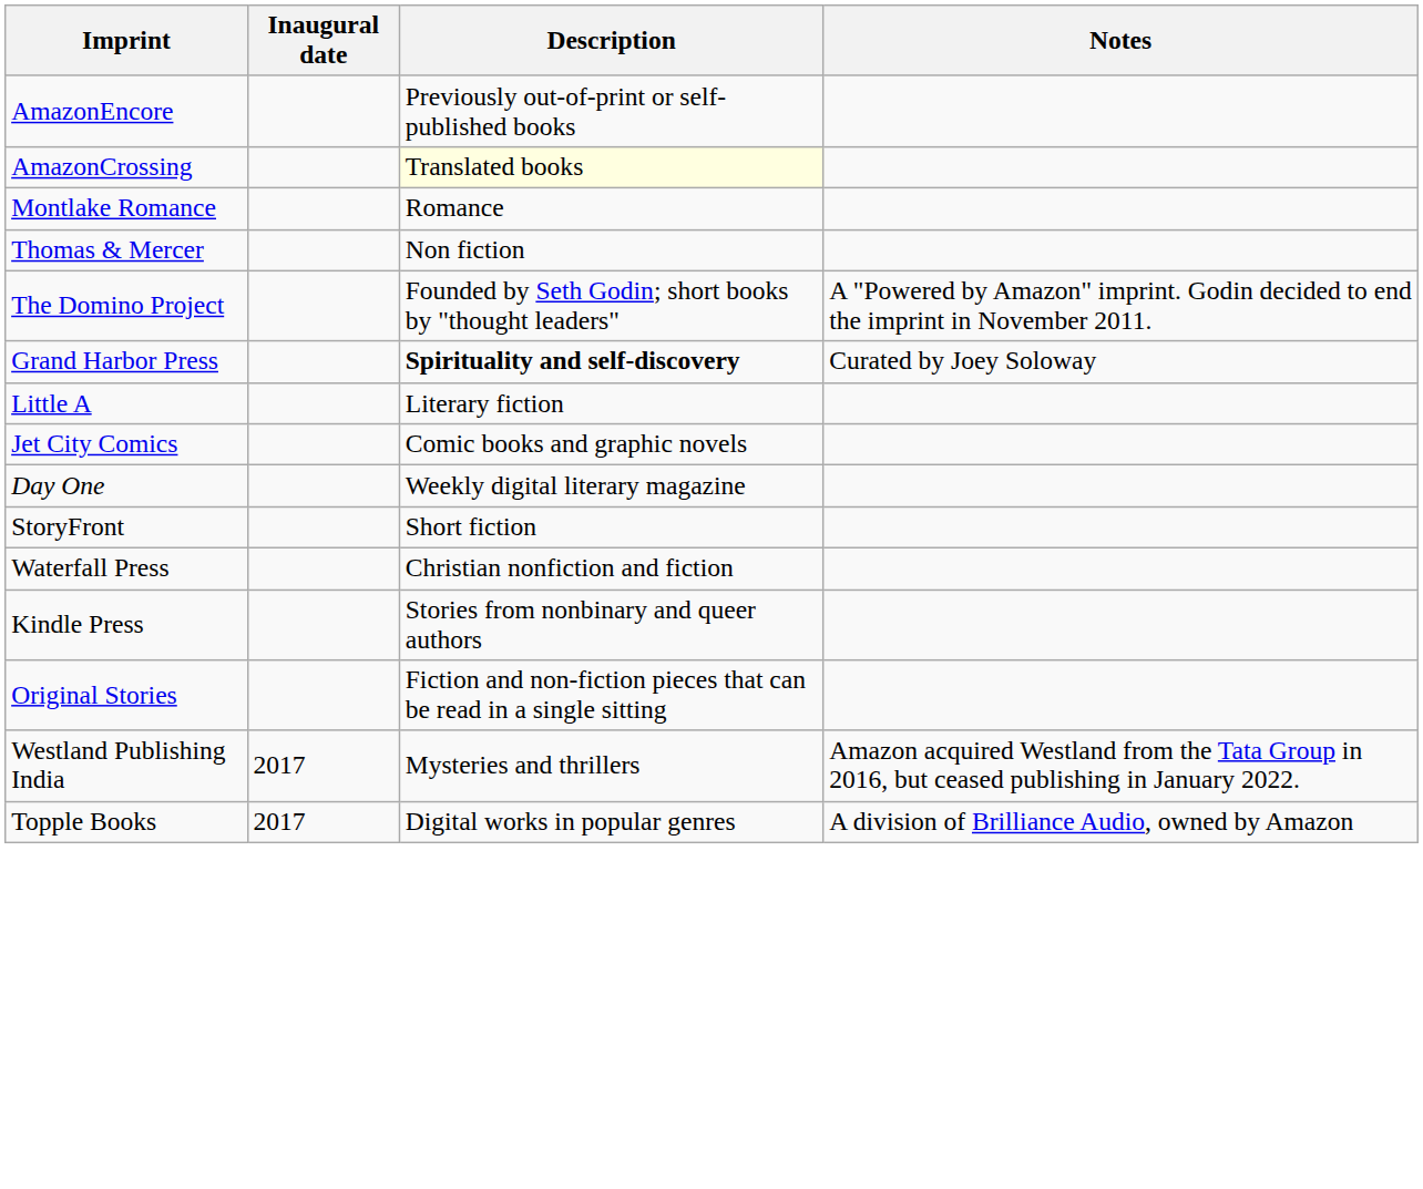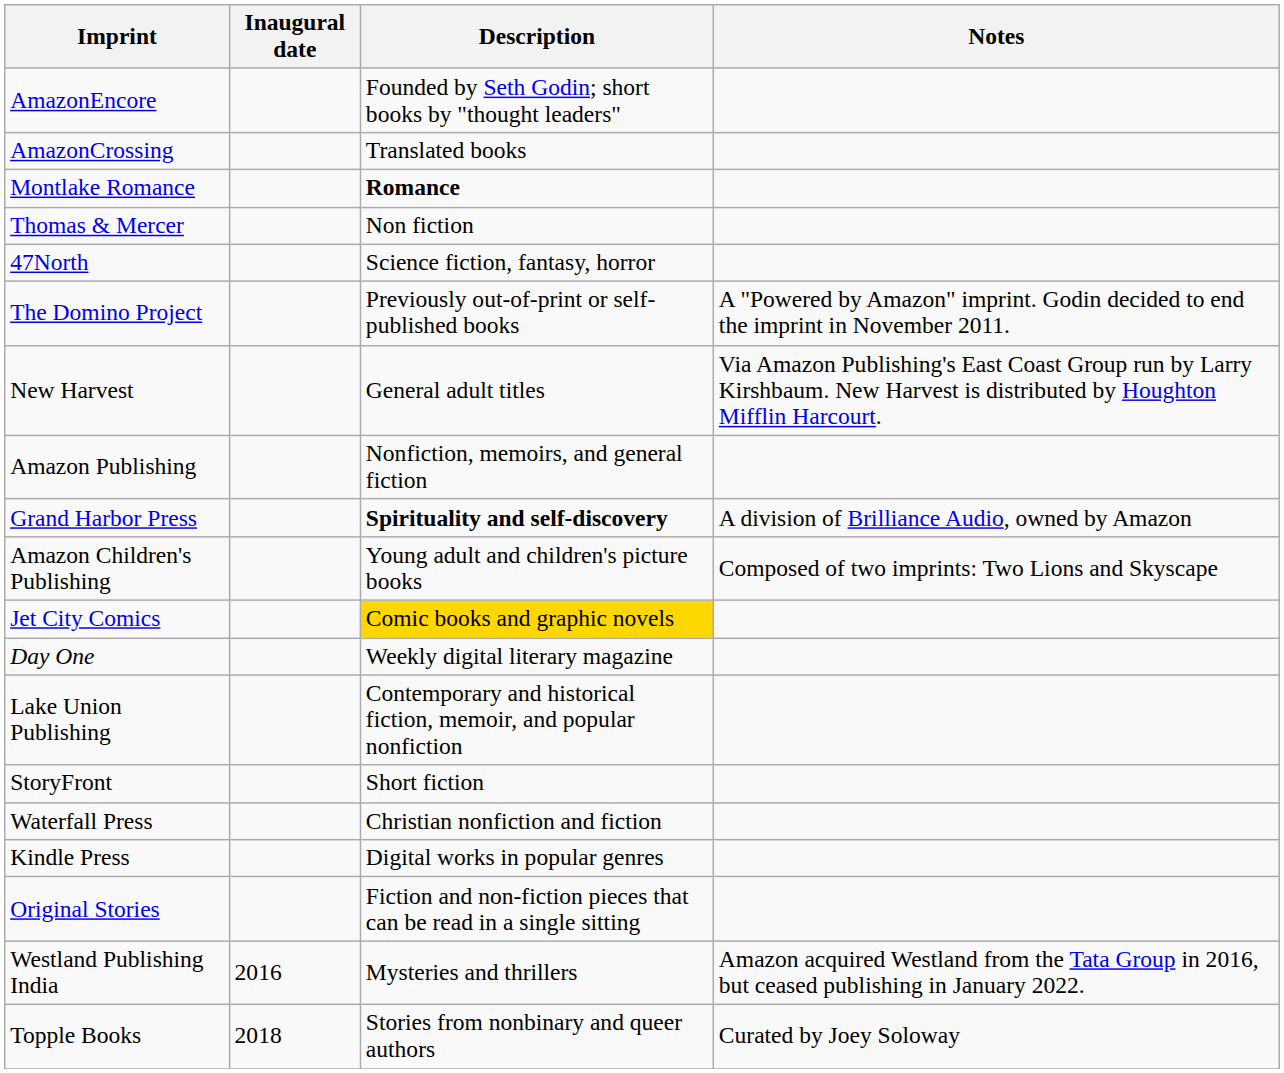AmazonEncore | Description: Previously out-of-print or self-published books -> Founded by Seth Godin; short books by "thought leaders"
AmazonCrossing | Description: lightyellow background -> no background
Montlake Romance | Description: normal -> bold
+ row: 47North | Science fiction, fantasy, horror
The Domino Project | Description: Founded by Seth Godin; short books by "thought leaders" -> Previously out-of-print or self-published books
+ row: New Harvest | General adult titles | Via Amazon Publishing's East Coast Group run by Larry Kirshbaum. New Harvest is distributed by Houghton Mifflin Harcourt.
+ row: Amazon Publishing | Nonfiction, memoirs, and general fiction
Grand Harbor Press | Notes: Curated by Joey Soloway -> A division of Brilliance Audio, owned by Amazon
+ row: Amazon Children's Publishing | Young adult and children's picture books | Composed of two imprints: Two Lions and Skyscape
- row: Little A | Literary fiction
Jet City Comics | Description: no background -> gold background
+ row: Lake Union Publishing | Contemporary and historical fiction, memoir, and popular nonfiction
Kindle Press | Description: Stories from nonbinary and queer authors -> Digital works in popular genres
Westland Publishing India | Inaugural date: 2017 -> 2016
Topple Books | Inaugural date: 2017 -> 2018
Topple Books | Description: Digital works in popular genres -> Stories from nonbinary and queer authors
Topple Books | Notes: A division of Brilliance Audio, owned by Amazon -> Curated by Joey Soloway
